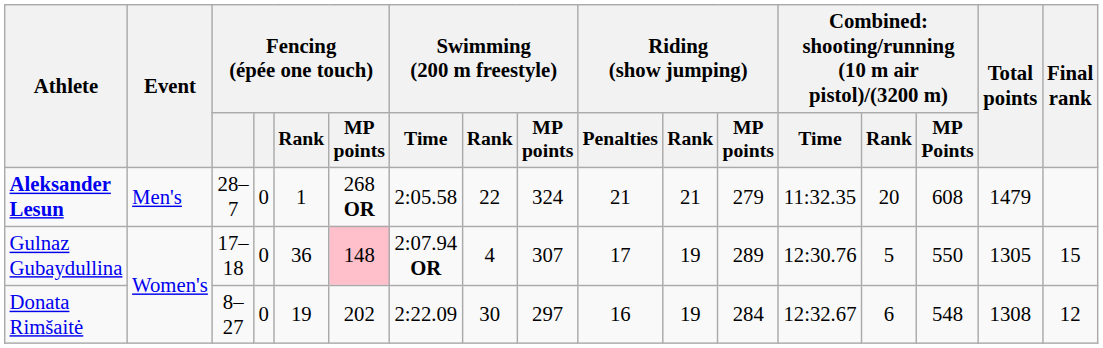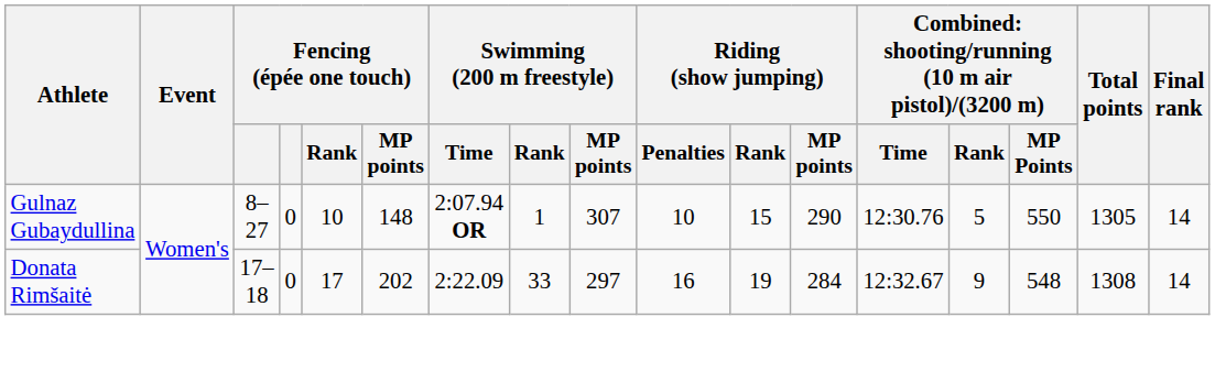- row: Aleksander Lesun | Men's | 28–7 | 0 | 1 | 268 OR | 2:05.58 | 22 | 324 | 21 | 21 | 279 | 11:32.35 | 20 | 608 | 1479
Gulnaz Gubaydullina | column 3: 17–18 -> 8–27
Gulnaz Gubaydullina | Fencing (épée one touch) / Rank: 36 -> 10
Gulnaz Gubaydullina | Fencing (épée one touch) / MP points: pink background -> no background
Gulnaz Gubaydullina | Swimming (200 m freestyle) / Rank: 4 -> 1
Gulnaz Gubaydullina | Riding (show jumping) / Penalties: 17 -> 10
Gulnaz Gubaydullina | Riding (show jumping) / Rank: 19 -> 15
Gulnaz Gubaydullina | Riding (show jumping) / MP points: 289 -> 290
Gulnaz Gubaydullina | Final rank: 15 -> 14
Donata Rimšaitė | column 3: 8–27 -> 17–18
Donata Rimšaitė | Fencing (épée one touch) / Rank: 19 -> 17
Donata Rimšaitė | Swimming (200 m freestyle) / Rank: 30 -> 33
Donata Rimšaitė | column 14: 6 -> 9
Donata Rimšaitė | Final rank: 12 -> 14
